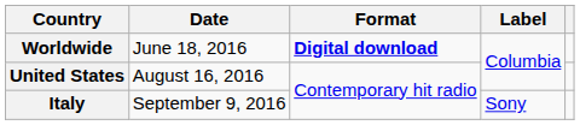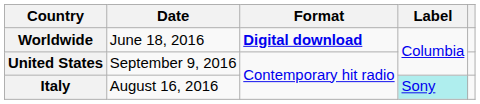United States | Date: August 16, 2016 -> September 9, 2016
Italy | Date: September 9, 2016 -> August 16, 2016
Italy | Label: no background -> paleturquoise background
